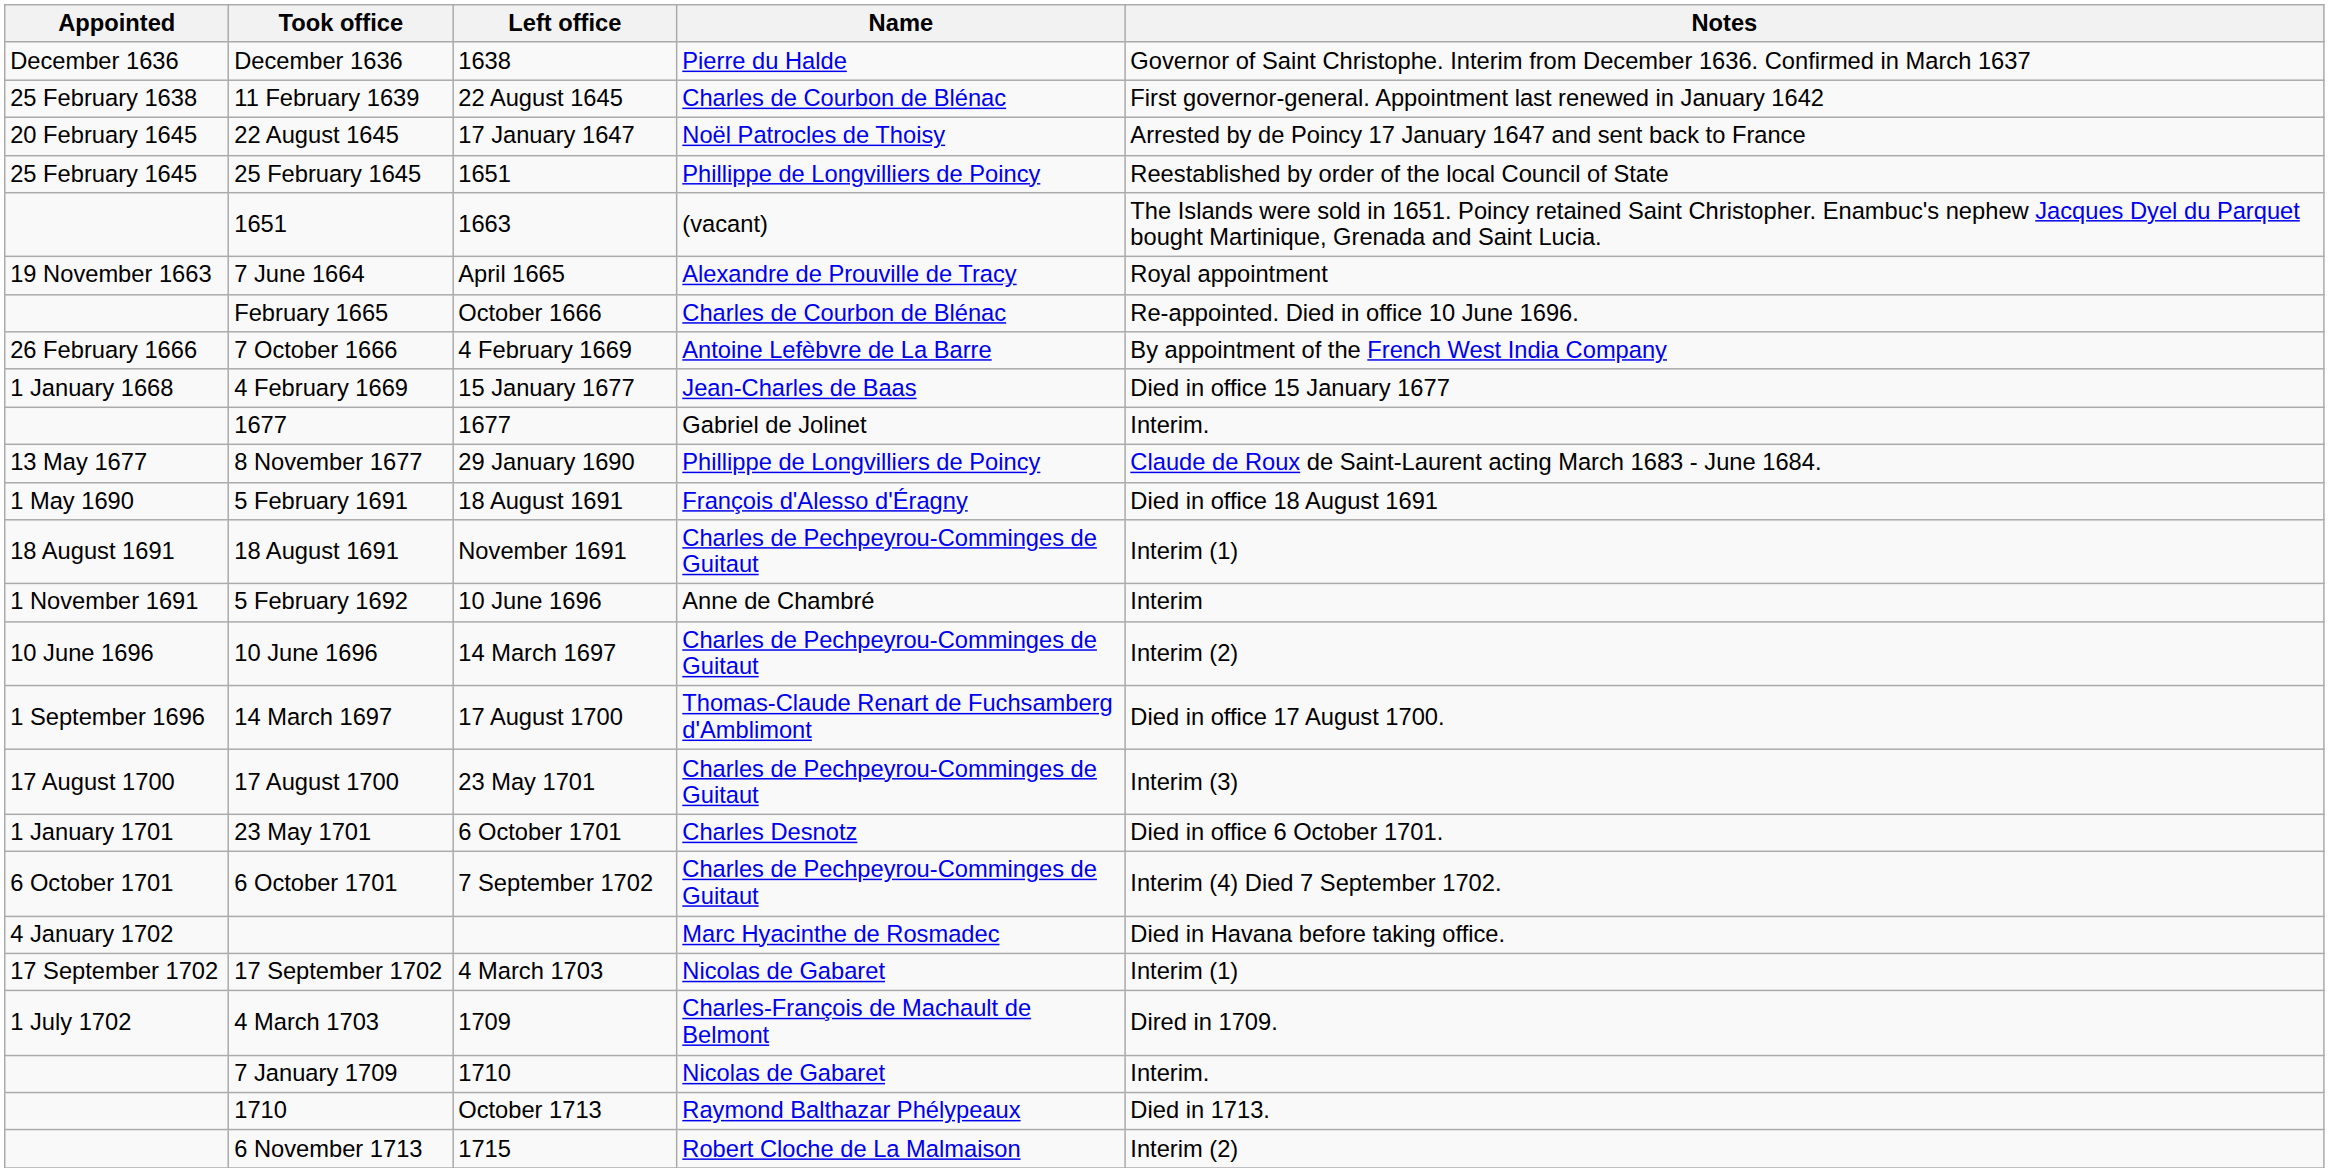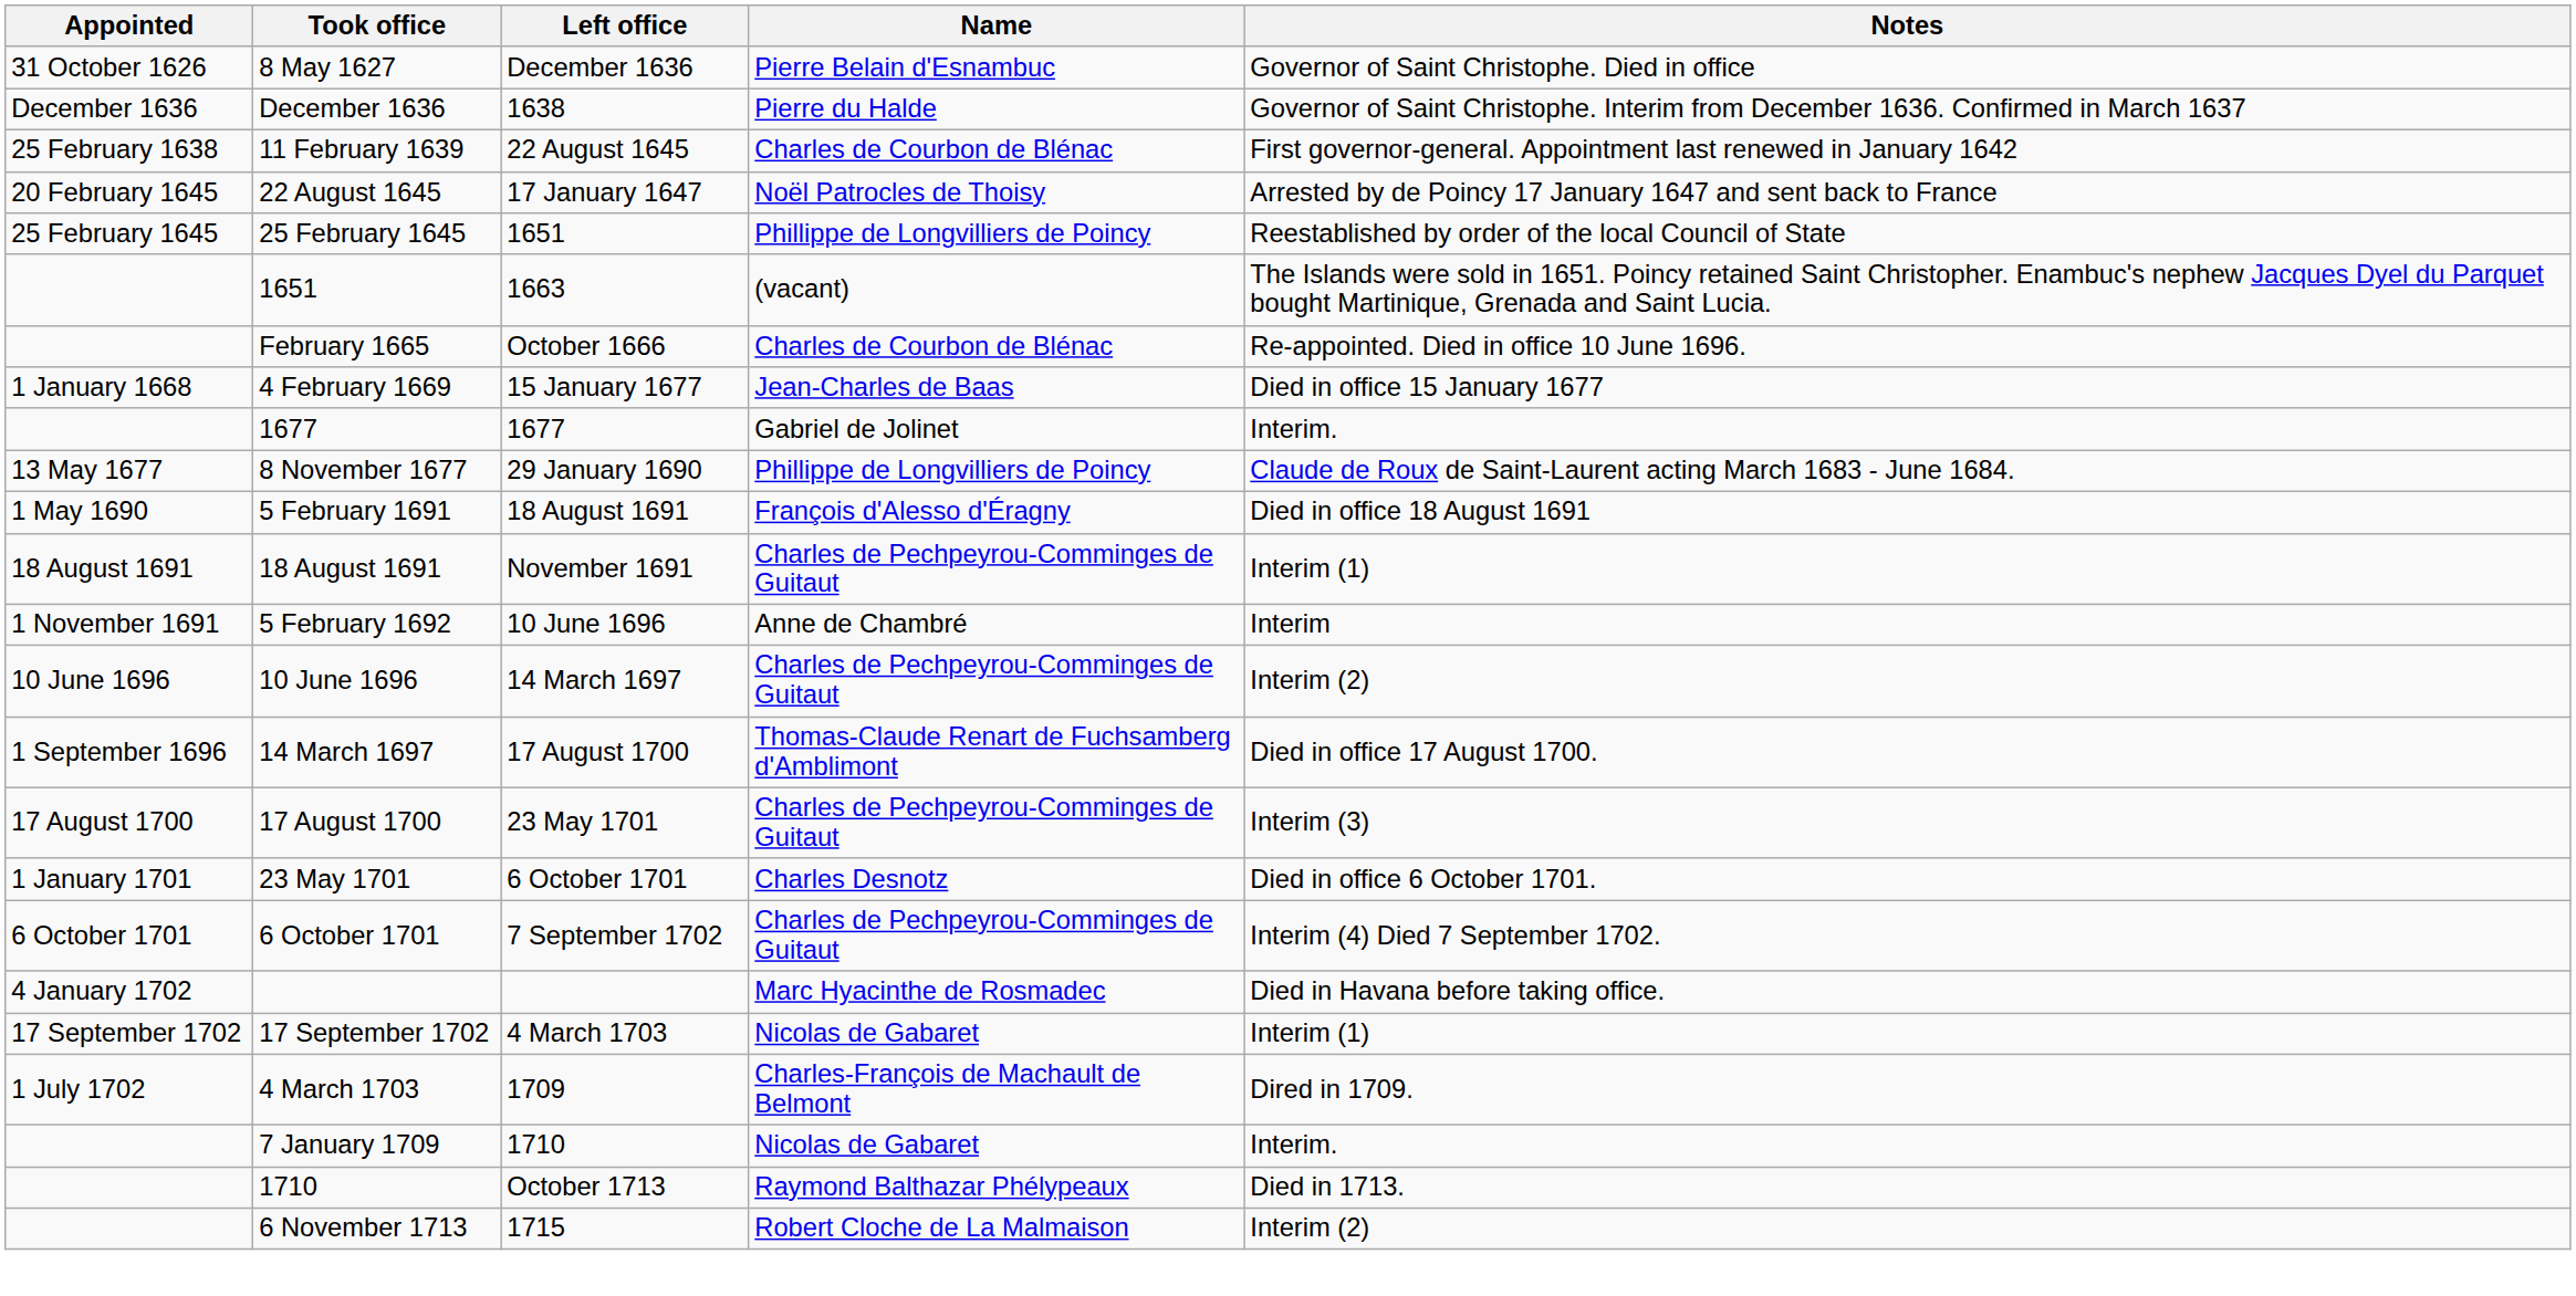+ row: 31 October 1626 | 8 May 1627 | December 1636 | Pierre Belain d'Esnambuc | Governor of Saint Christophe. Died in office
- row: 19 November 1663 | 7 June 1664 | April 1665 | Alexandre de Prouville de Tracy | Royal appointment
- row: 26 February 1666 | 7 October 1666 | 4 February 1669 | Antoine Lefèbvre de La Barre | By appointment of the French West India Company
